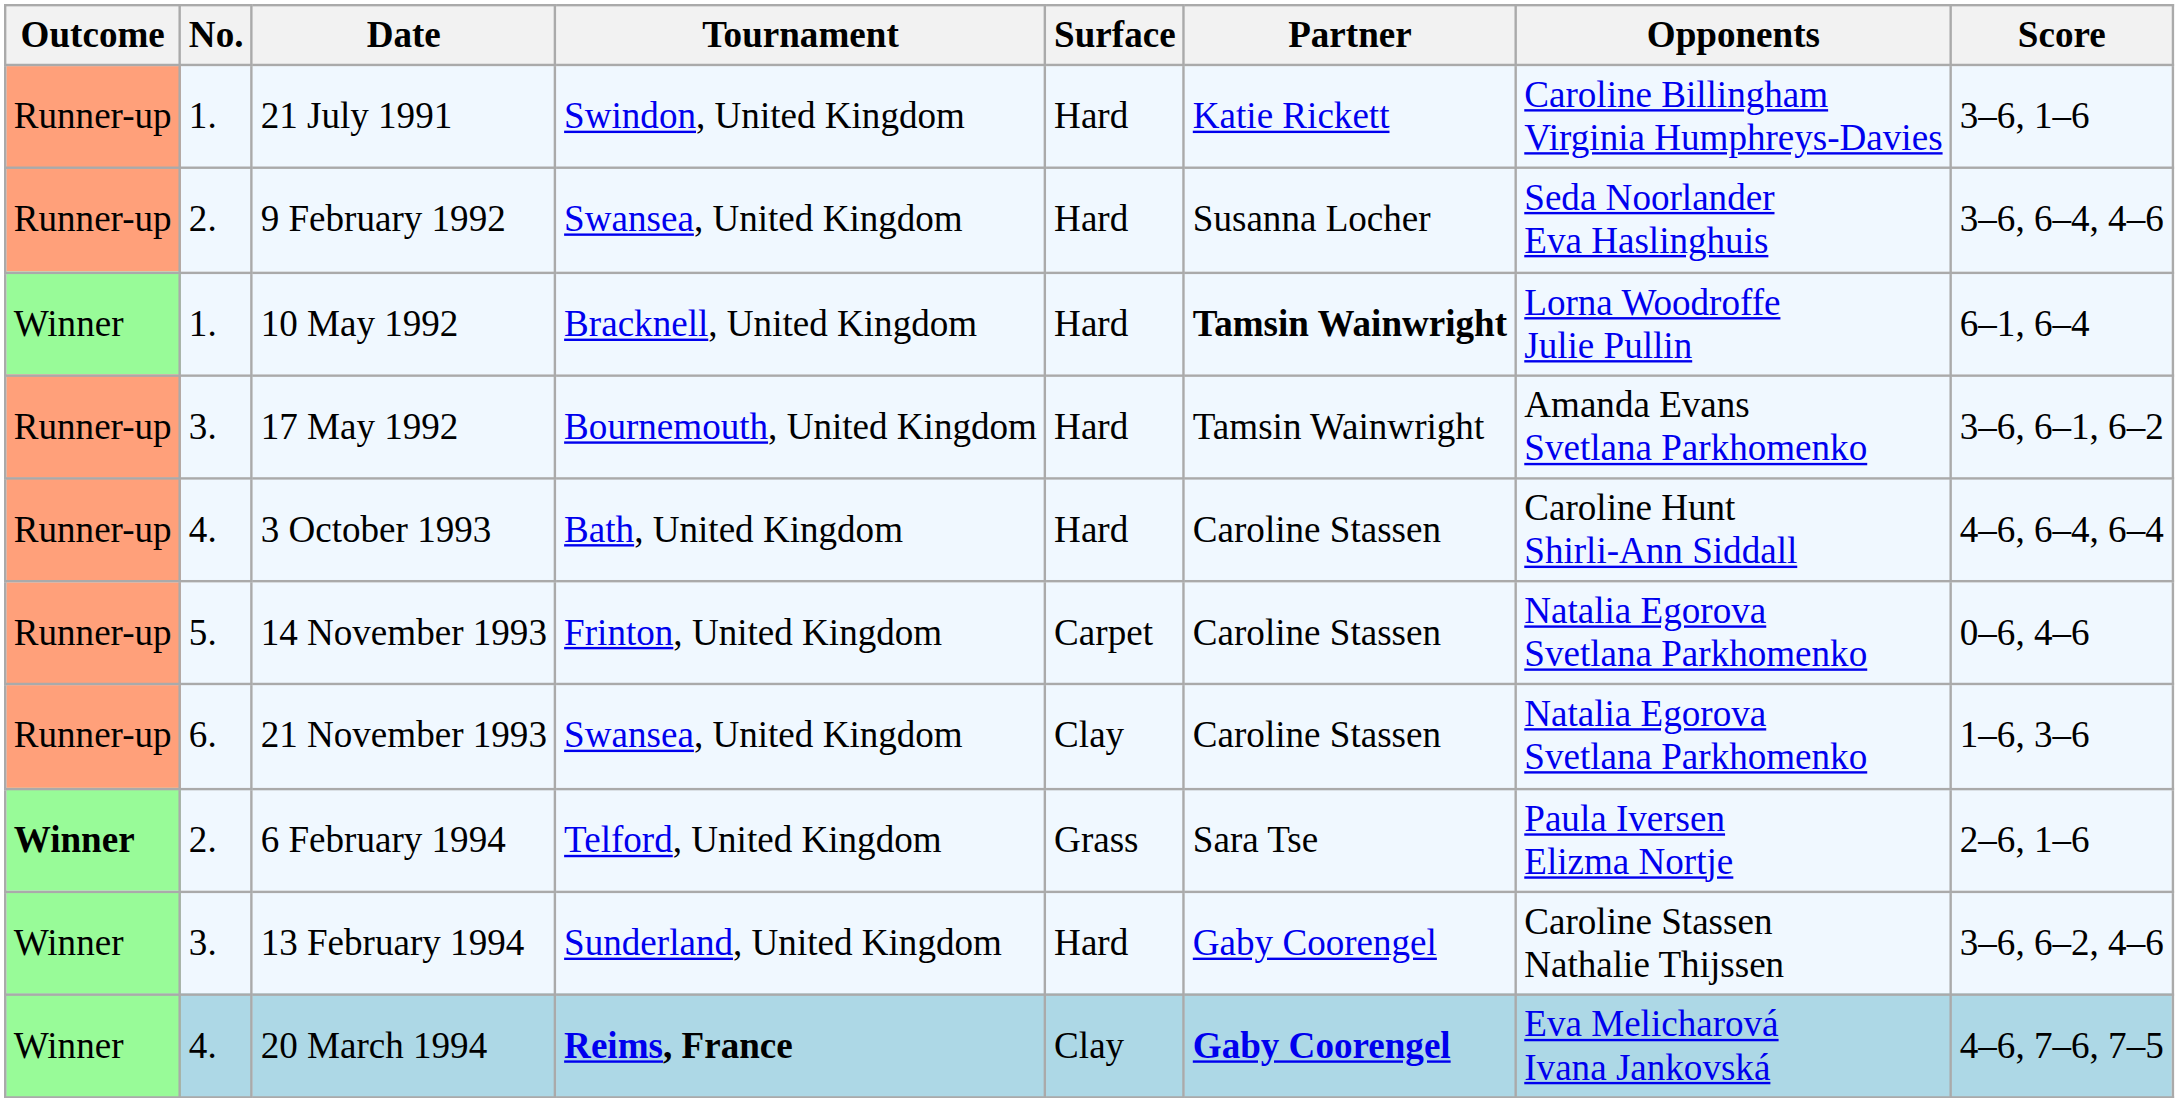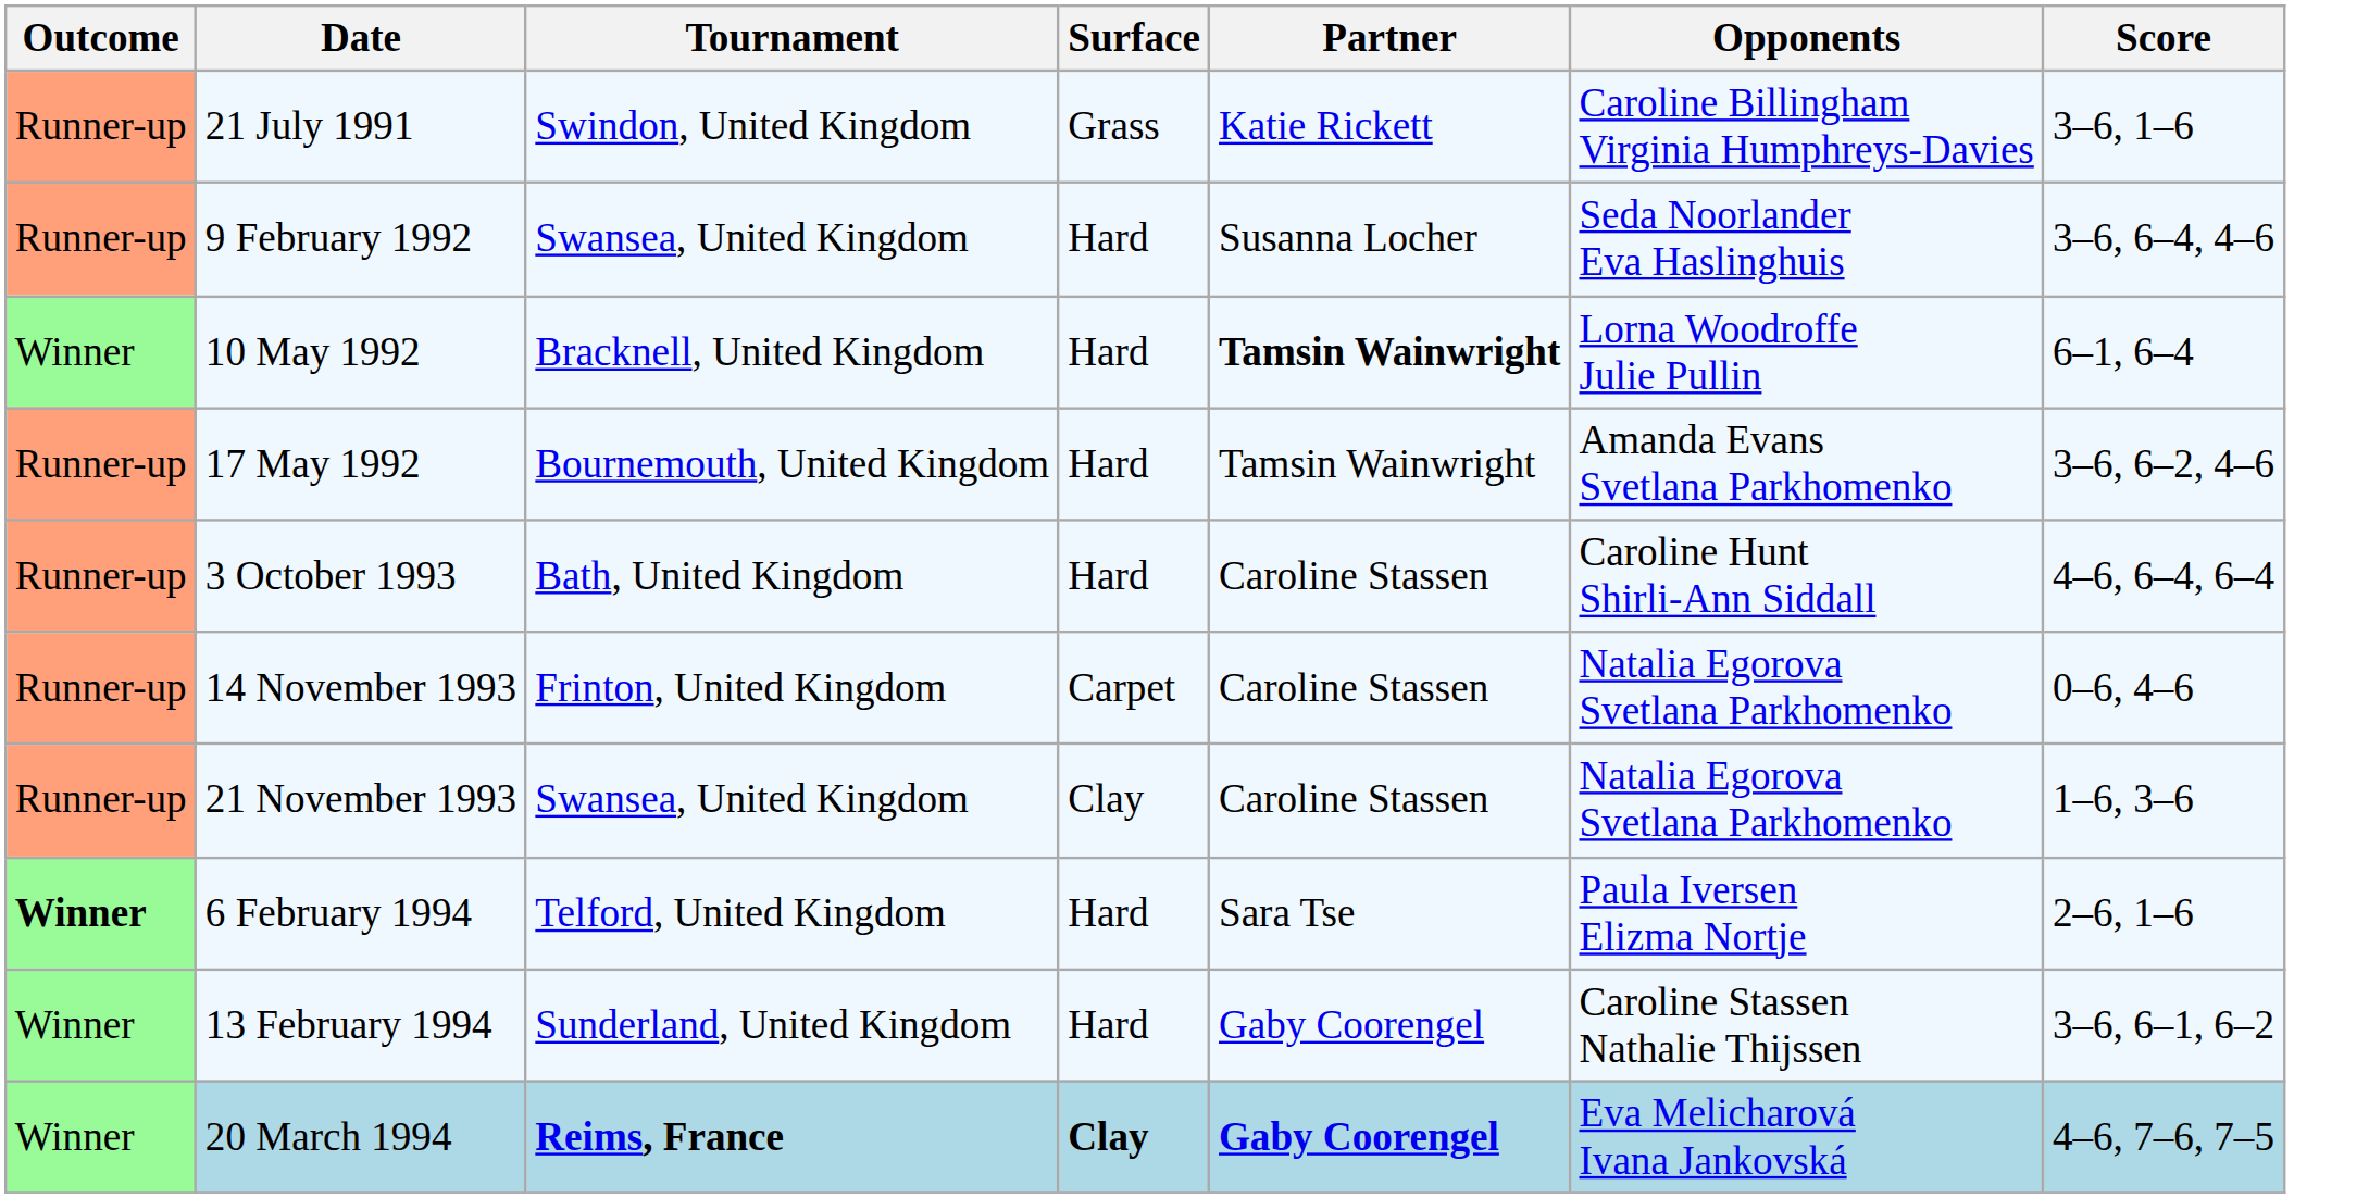- column: No. | 1. | 2. | 1. | 3. | 4. | 5. | 6. | 2. | 3. | 4.
21 July 1991 | Surface: Hard -> Grass
17 May 1992 | Score: 3–6, 6–1, 6–2 -> 3–6, 6–2, 4–6
6 February 1994 | Surface: Grass -> Hard
13 February 1994 | Score: 3–6, 6–2, 4–6 -> 3–6, 6–1, 6–2
20 March 1994 | Surface: normal -> bold
